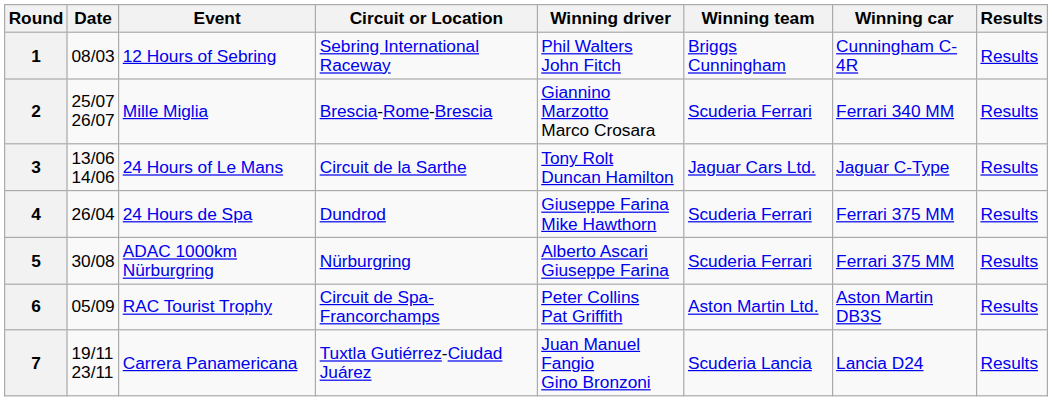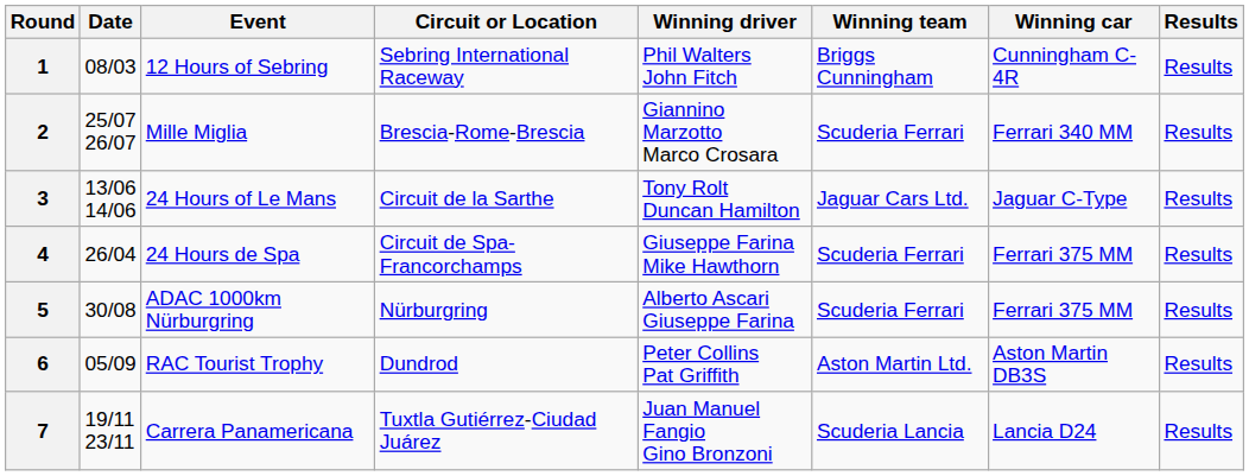4 | Circuit or Location: Dundrod -> Circuit de Spa-Francorchamps
6 | Circuit or Location: Circuit de Spa-Francorchamps -> Dundrod
